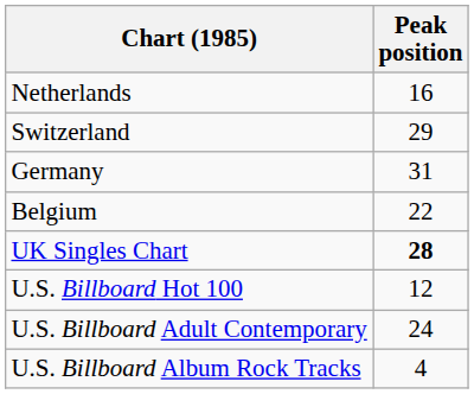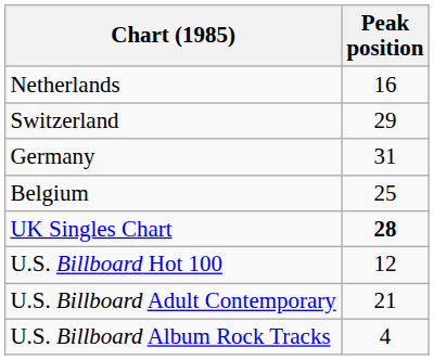Belgium | Peak position: 22 -> 25
U.S. Billboard Adult Contemporary | Peak position: 24 -> 21
